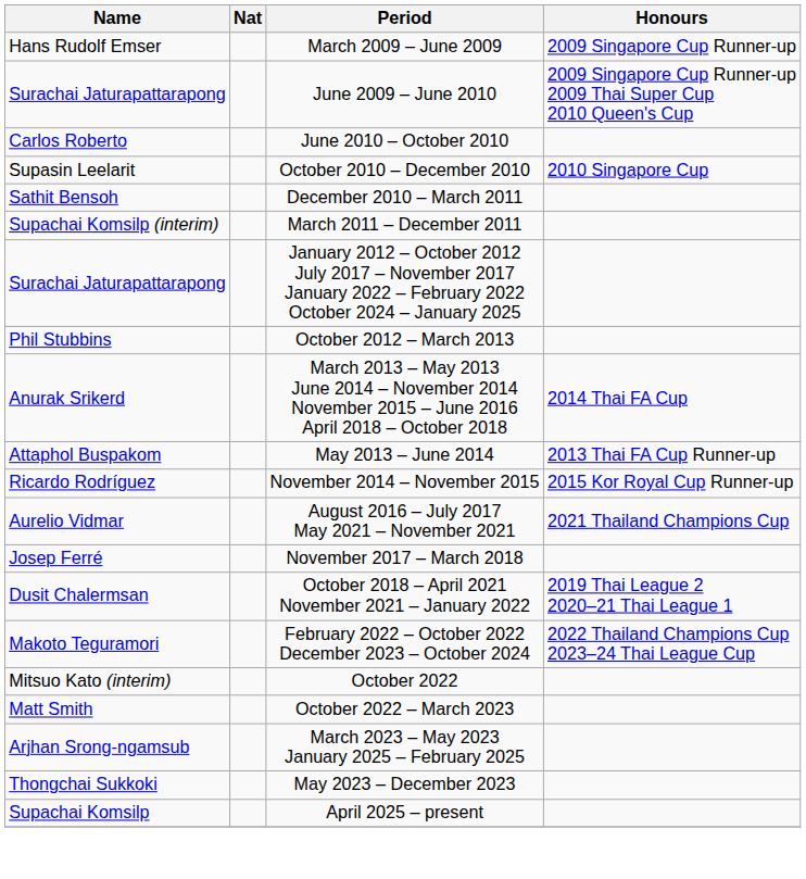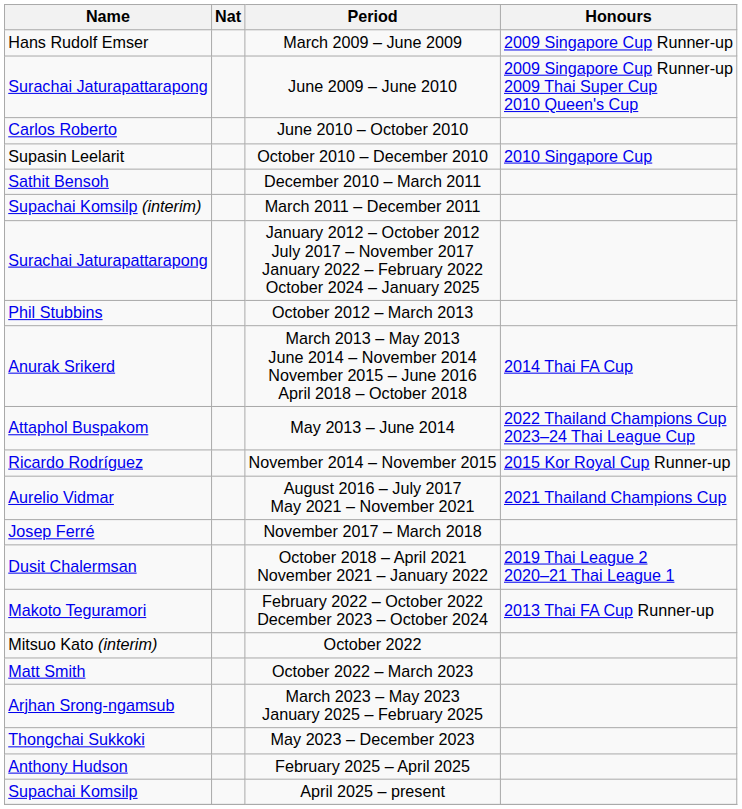May 2013 – June 2014 | Honours: 2013 Thai FA Cup Runner-up -> 2022 Thailand Champions Cup 2023–24 Thai League Cup
February 2022 – October 2022 December 2023 – October 2024 | Honours: 2022 Thailand Champions Cup 2023–24 Thai League Cup -> 2013 Thai FA Cup Runner-up
+ row: Anthony Hudson | February 2025 – April 2025
